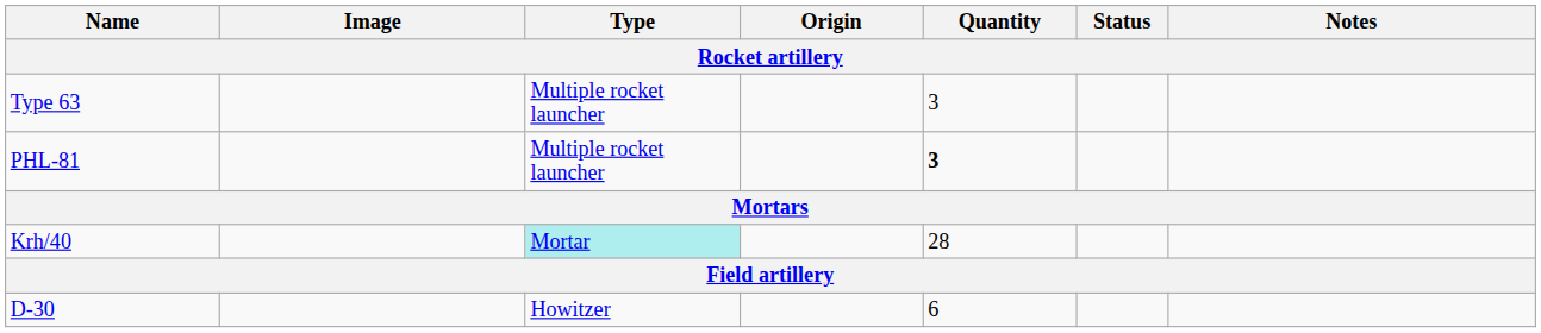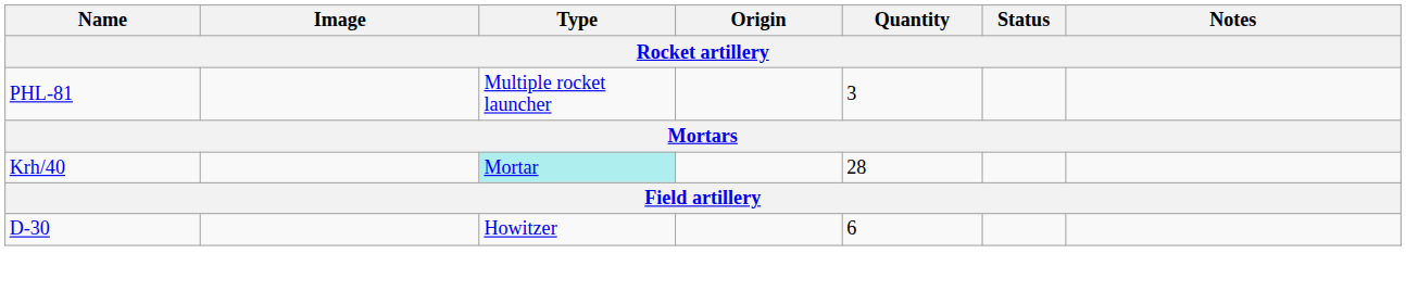- row: Type 63 | Multiple rocket launcher | 3
PHL-81 | Quantity: bold -> normal
